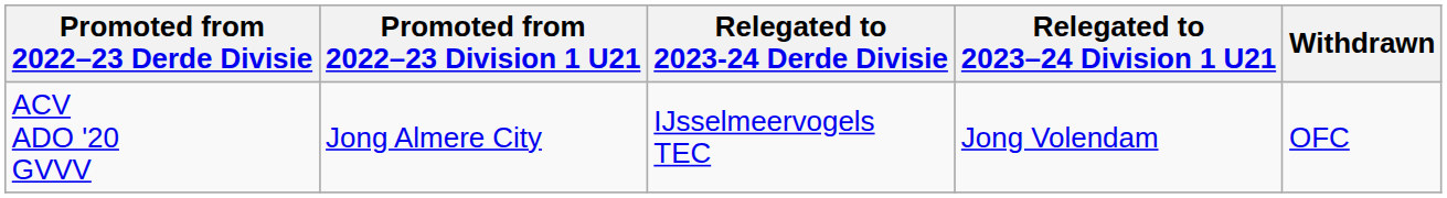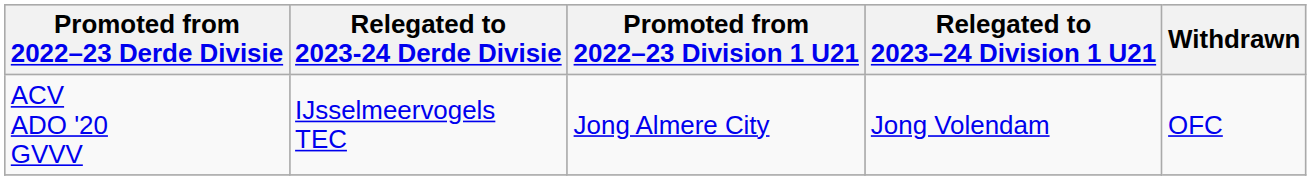columns swapped: Promoted from 2022–23 Division 1 U21 <-> Relegated to 2023-24 Derde Divisie
